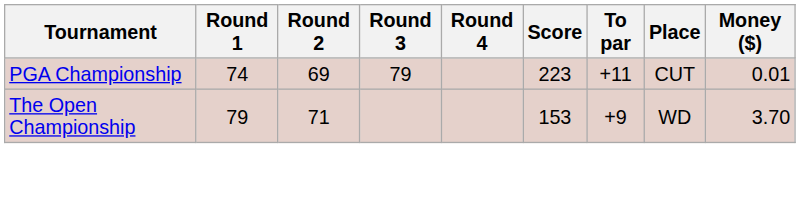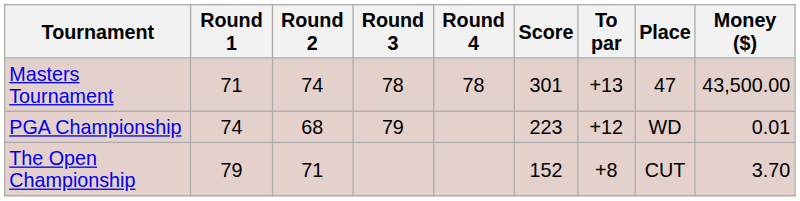+ row: Masters Tournament | 71 | 74 | 78 | 78 | 301 | +13 | 47 | 43,500.00
PGA Championship | Round 2: 69 -> 68
PGA Championship | To par: +11 -> +12
PGA Championship | Place: CUT -> WD
The Open Championship | Score: 153 -> 152
The Open Championship | To par: +9 -> +8
The Open Championship | Place: WD -> CUT
